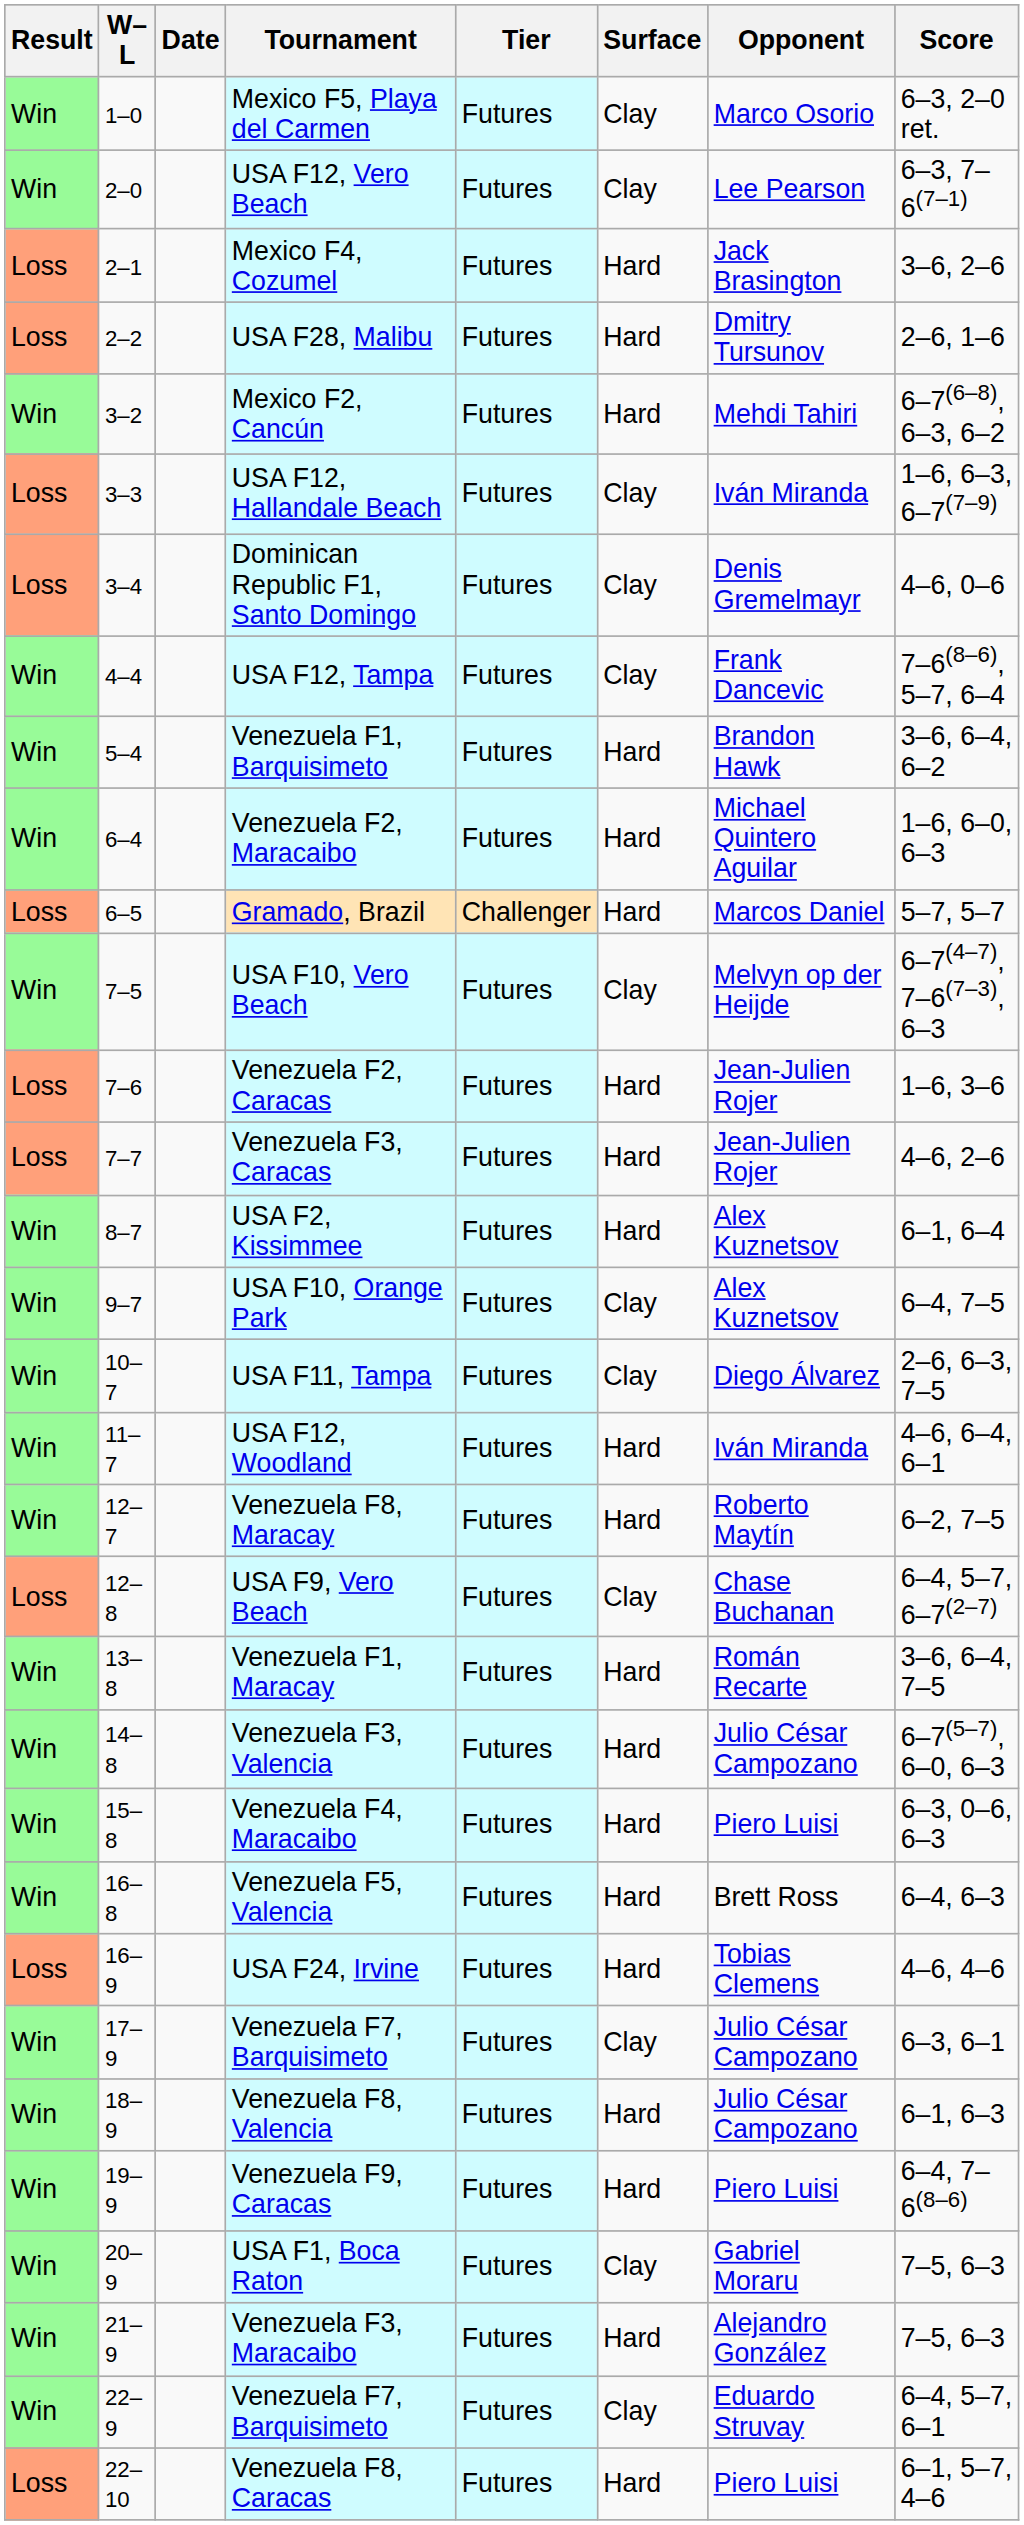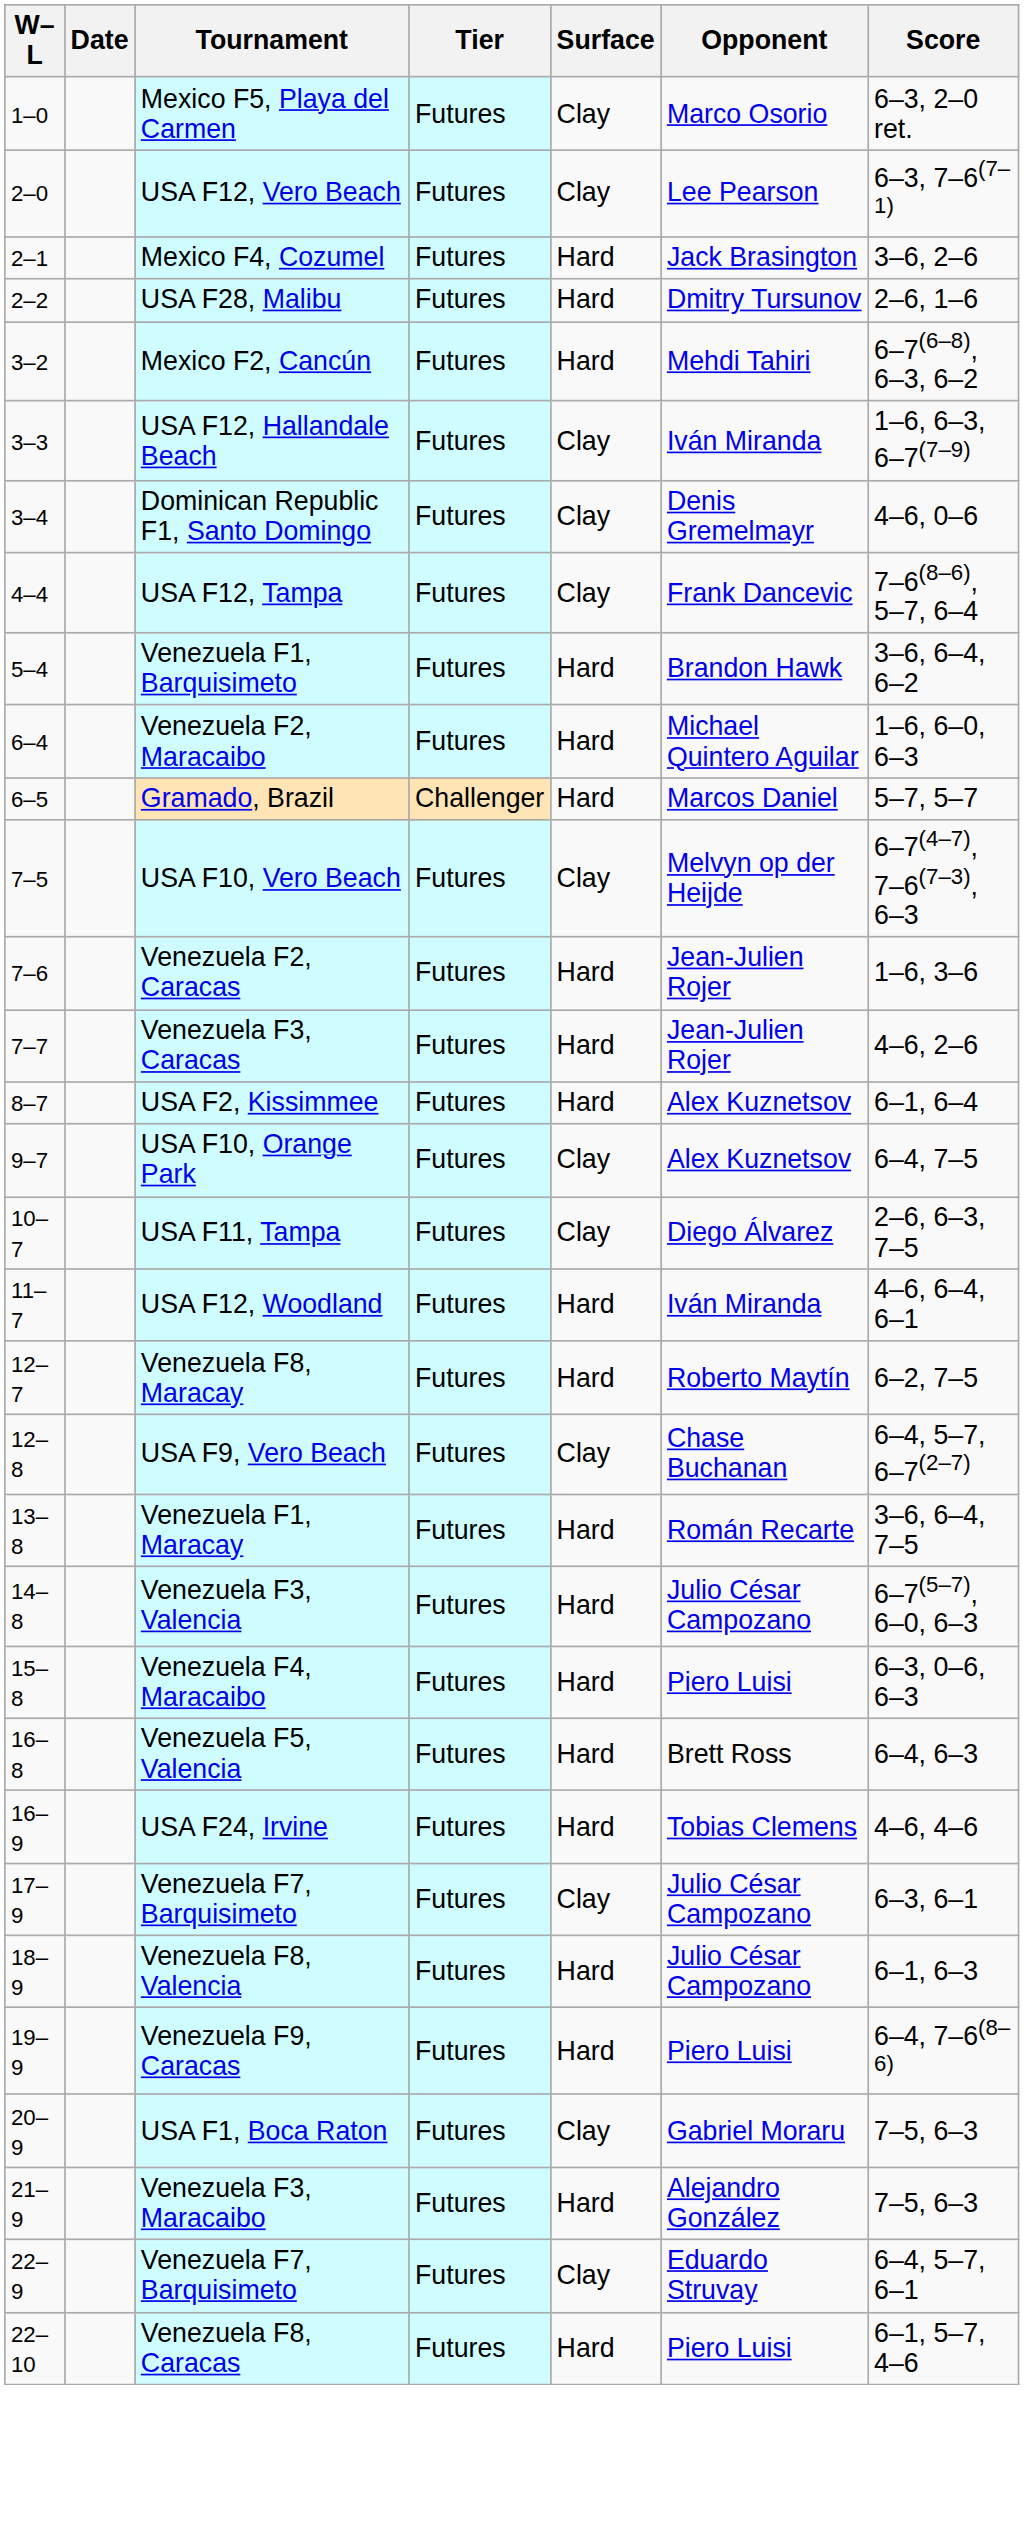- column: Result | Win | Win | Loss | Loss | Win | Loss | Loss | Win | Win | Win | Loss | Win | Loss | Loss | Win | Win | Win | Win | Win | Loss | Win | Win | Win | Win | Loss | Win | Win | Win | Win | Win | Win | Loss
